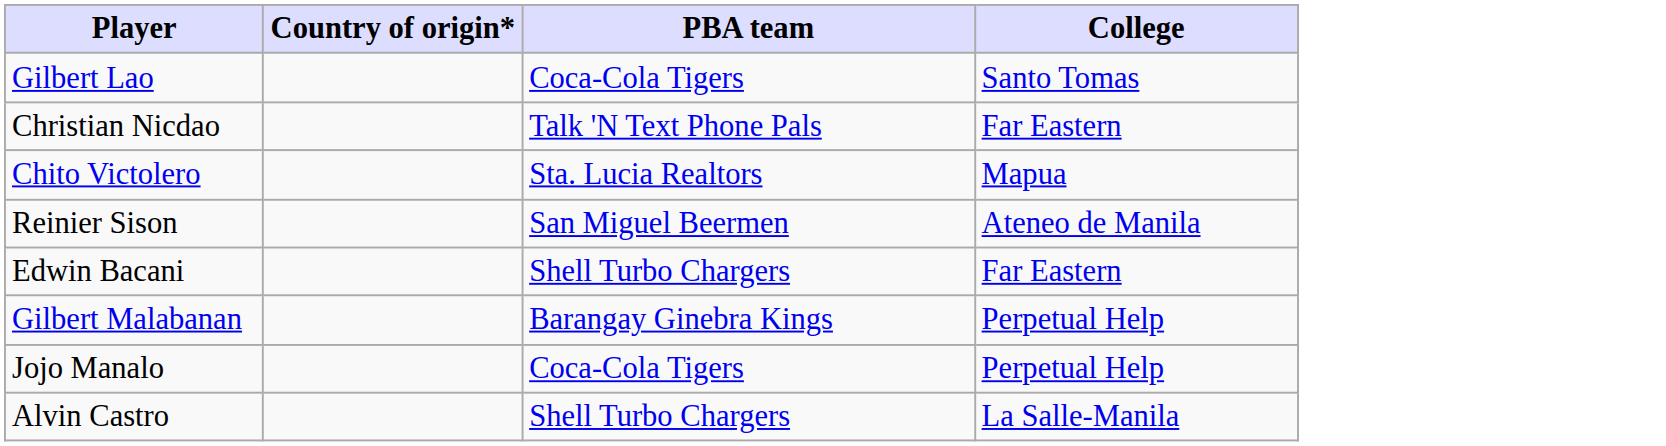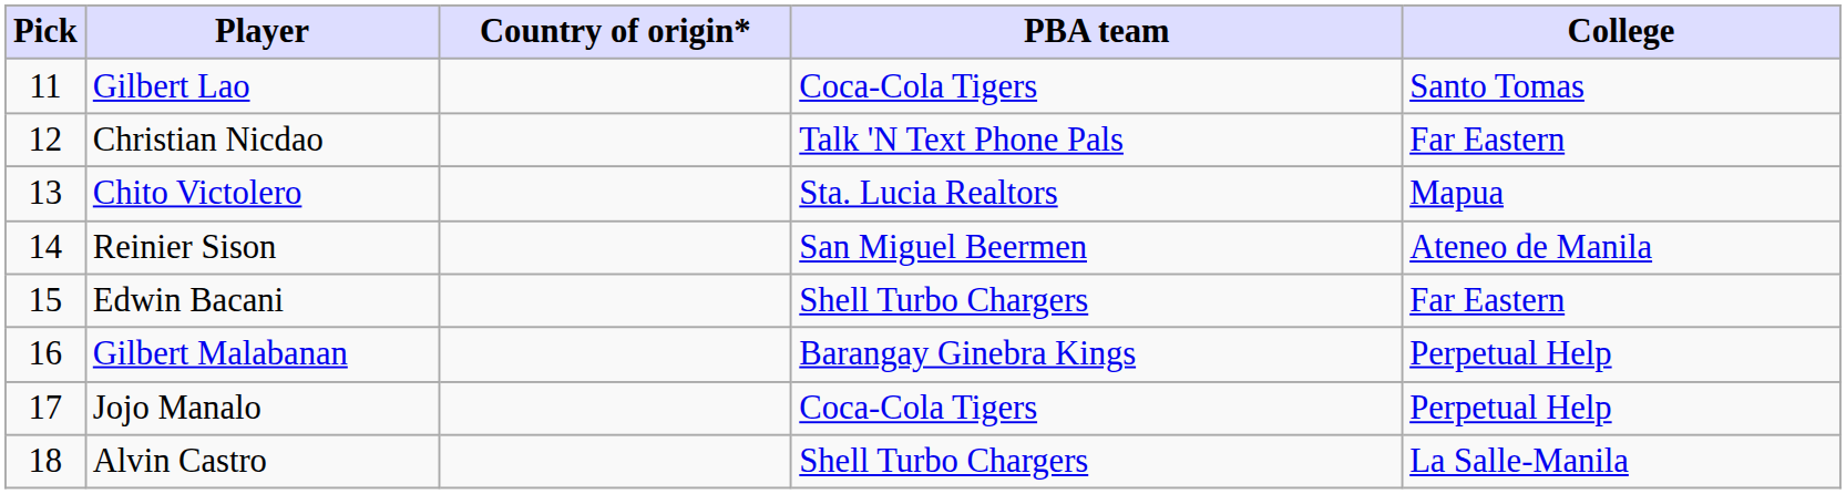+ column: Pick | 11 | 12 | 13 | 14 | 15 | 16 | 17 | 18
